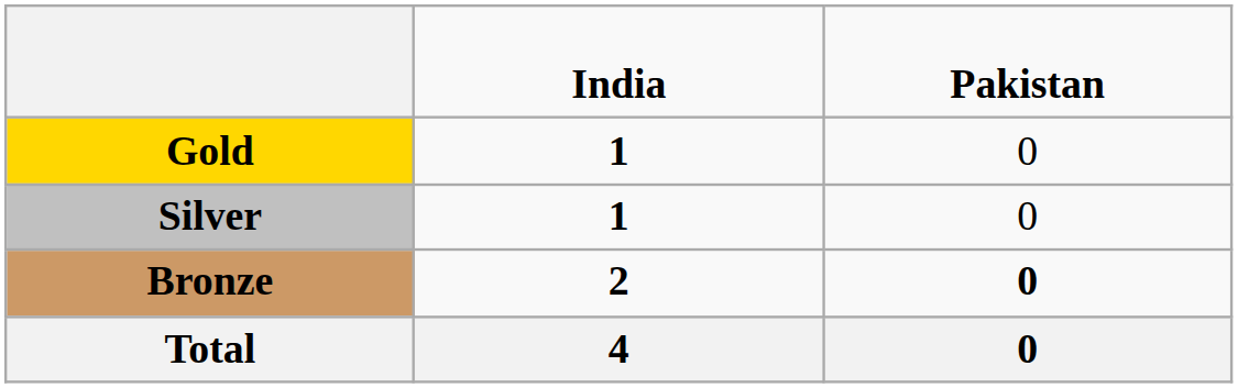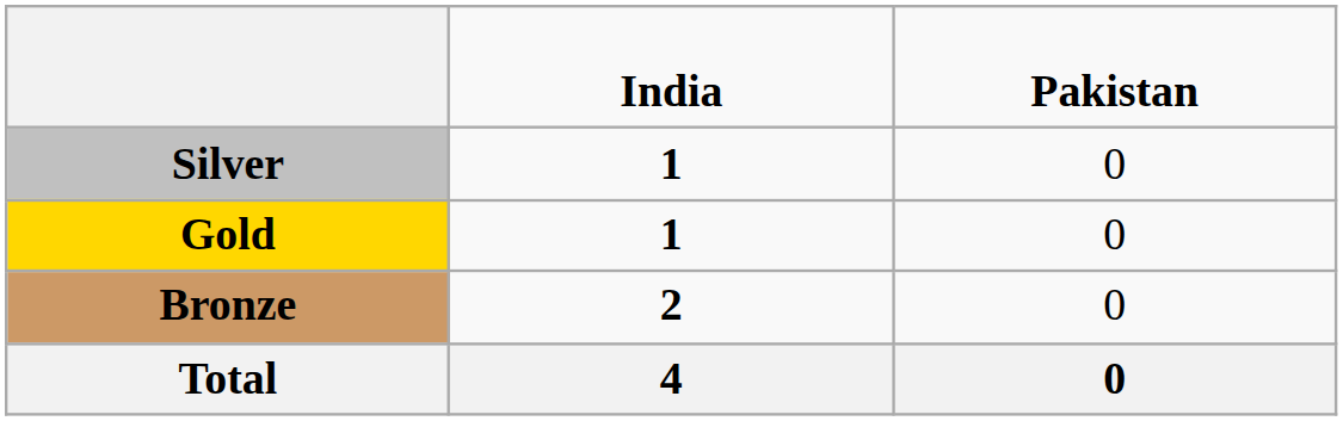rows swapped: Gold <-> Silver
Bronze | column 3: bold -> normal
